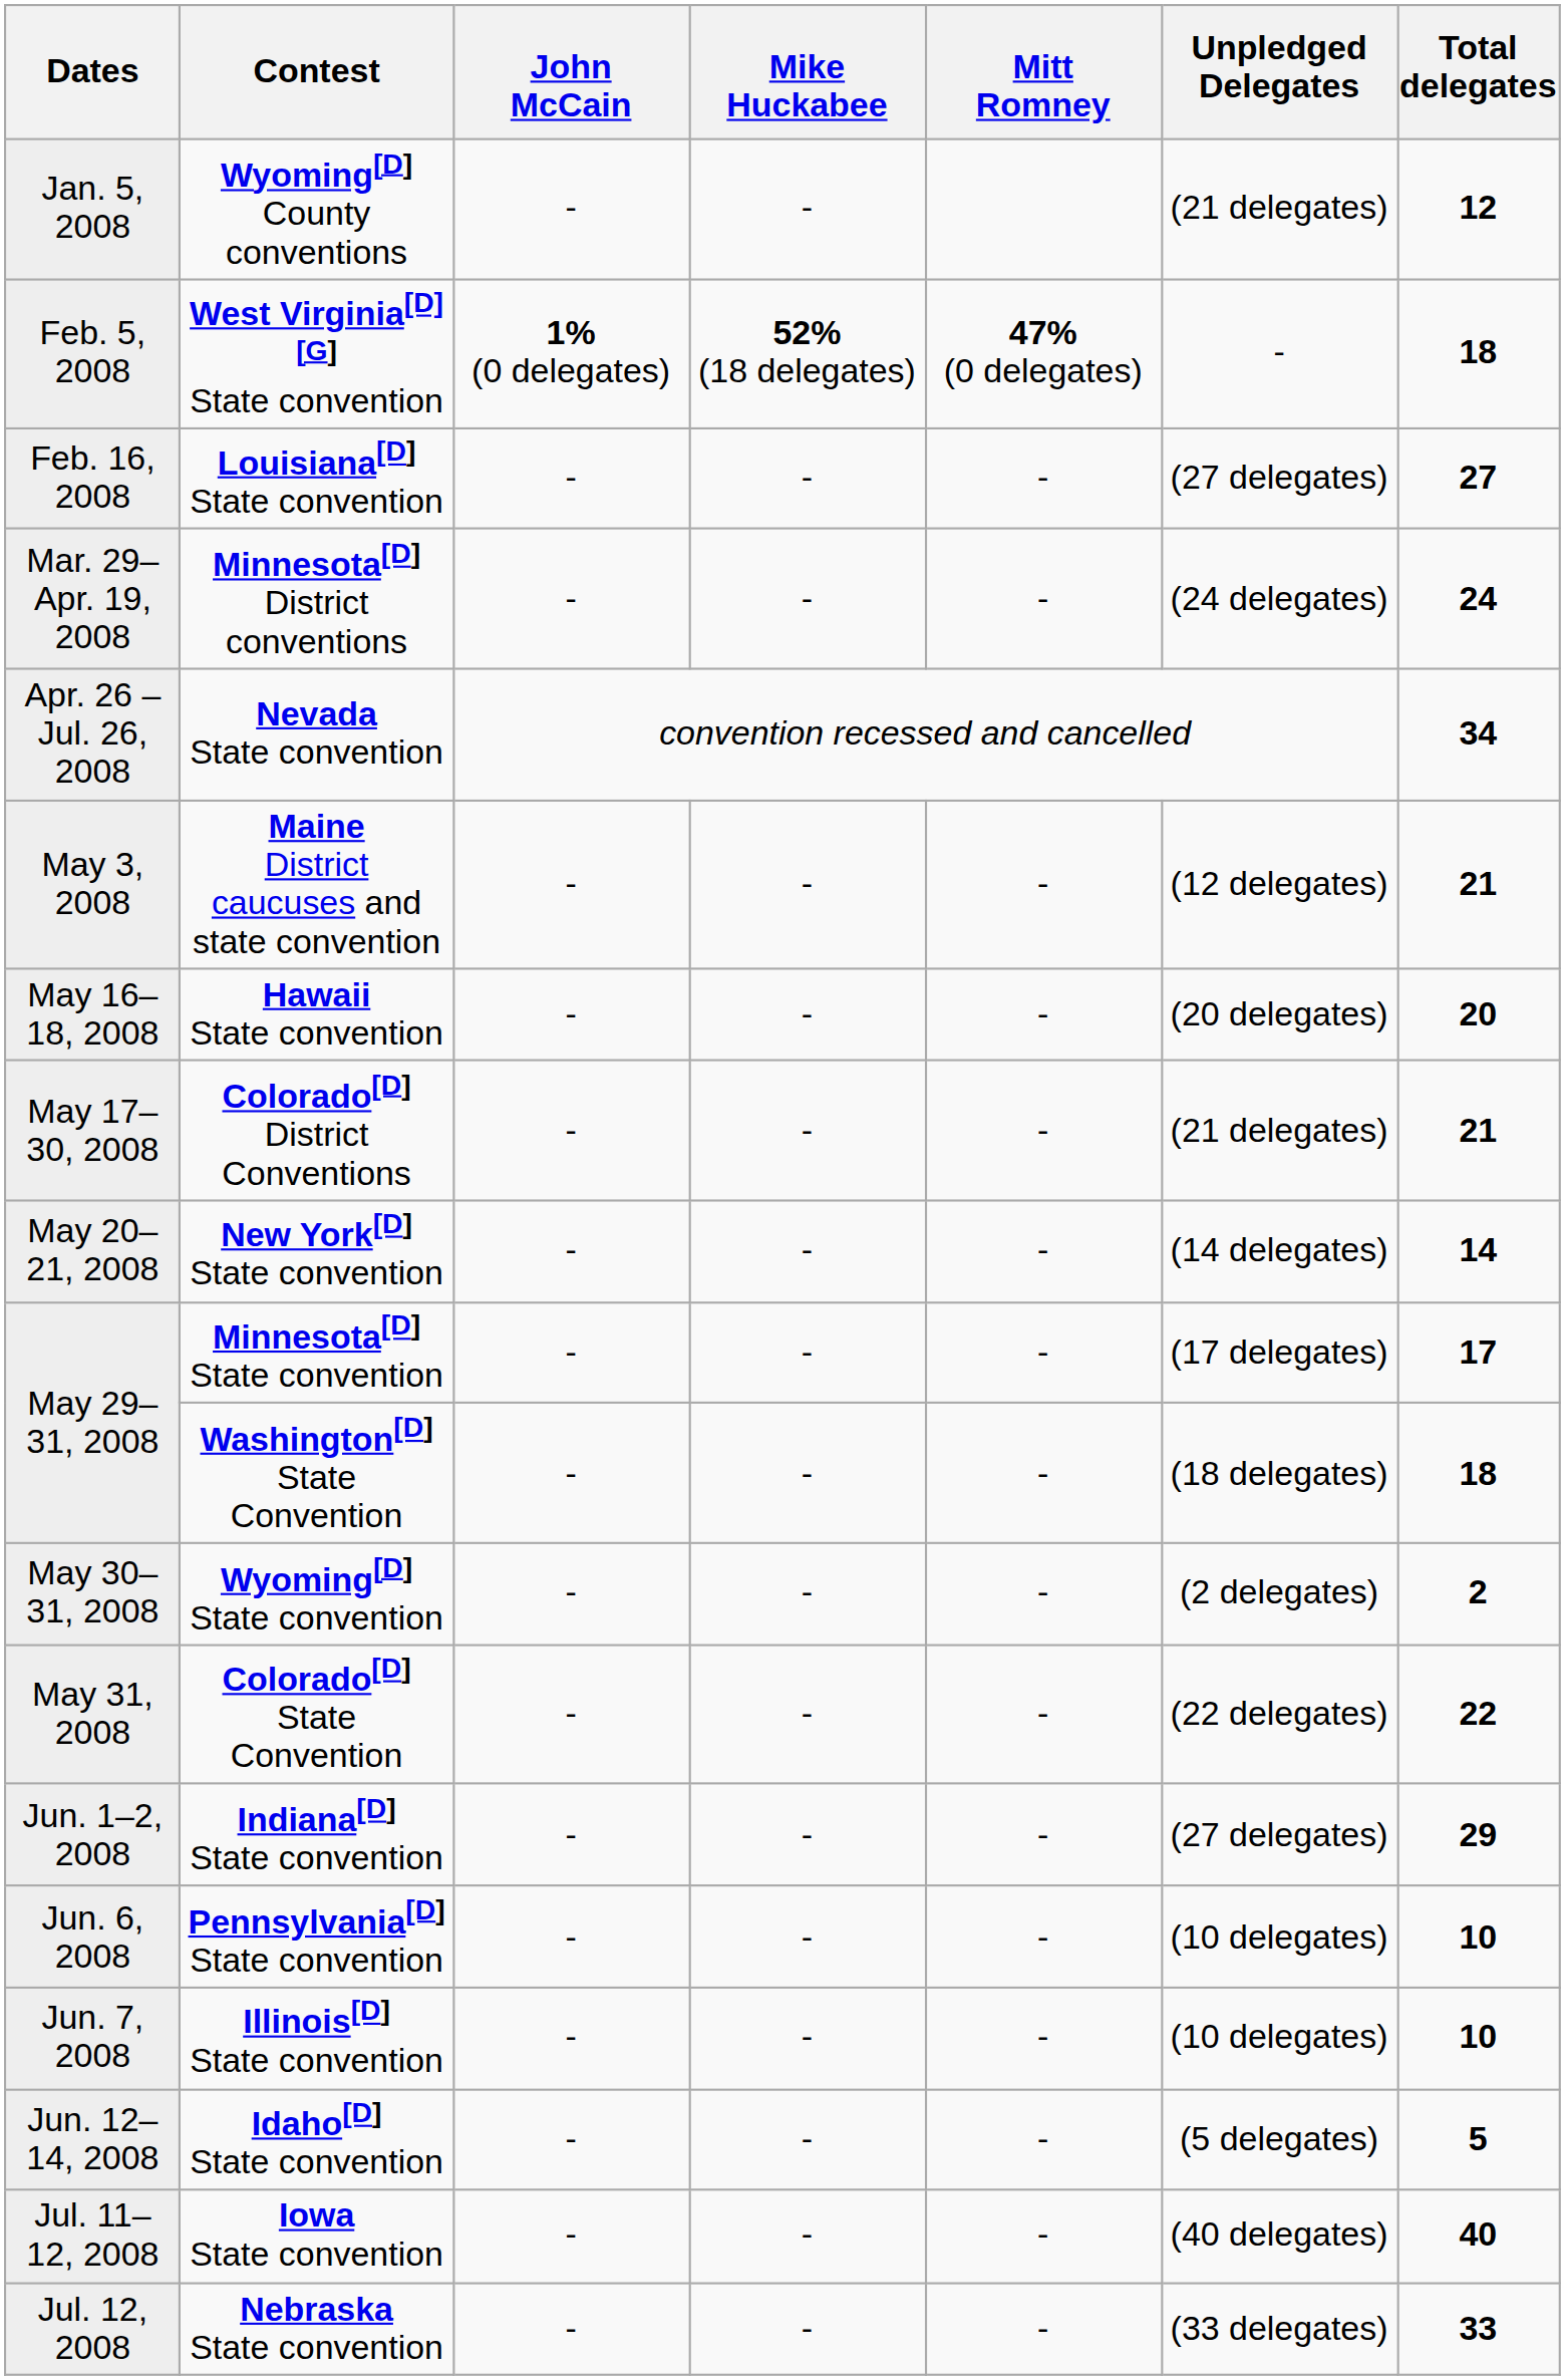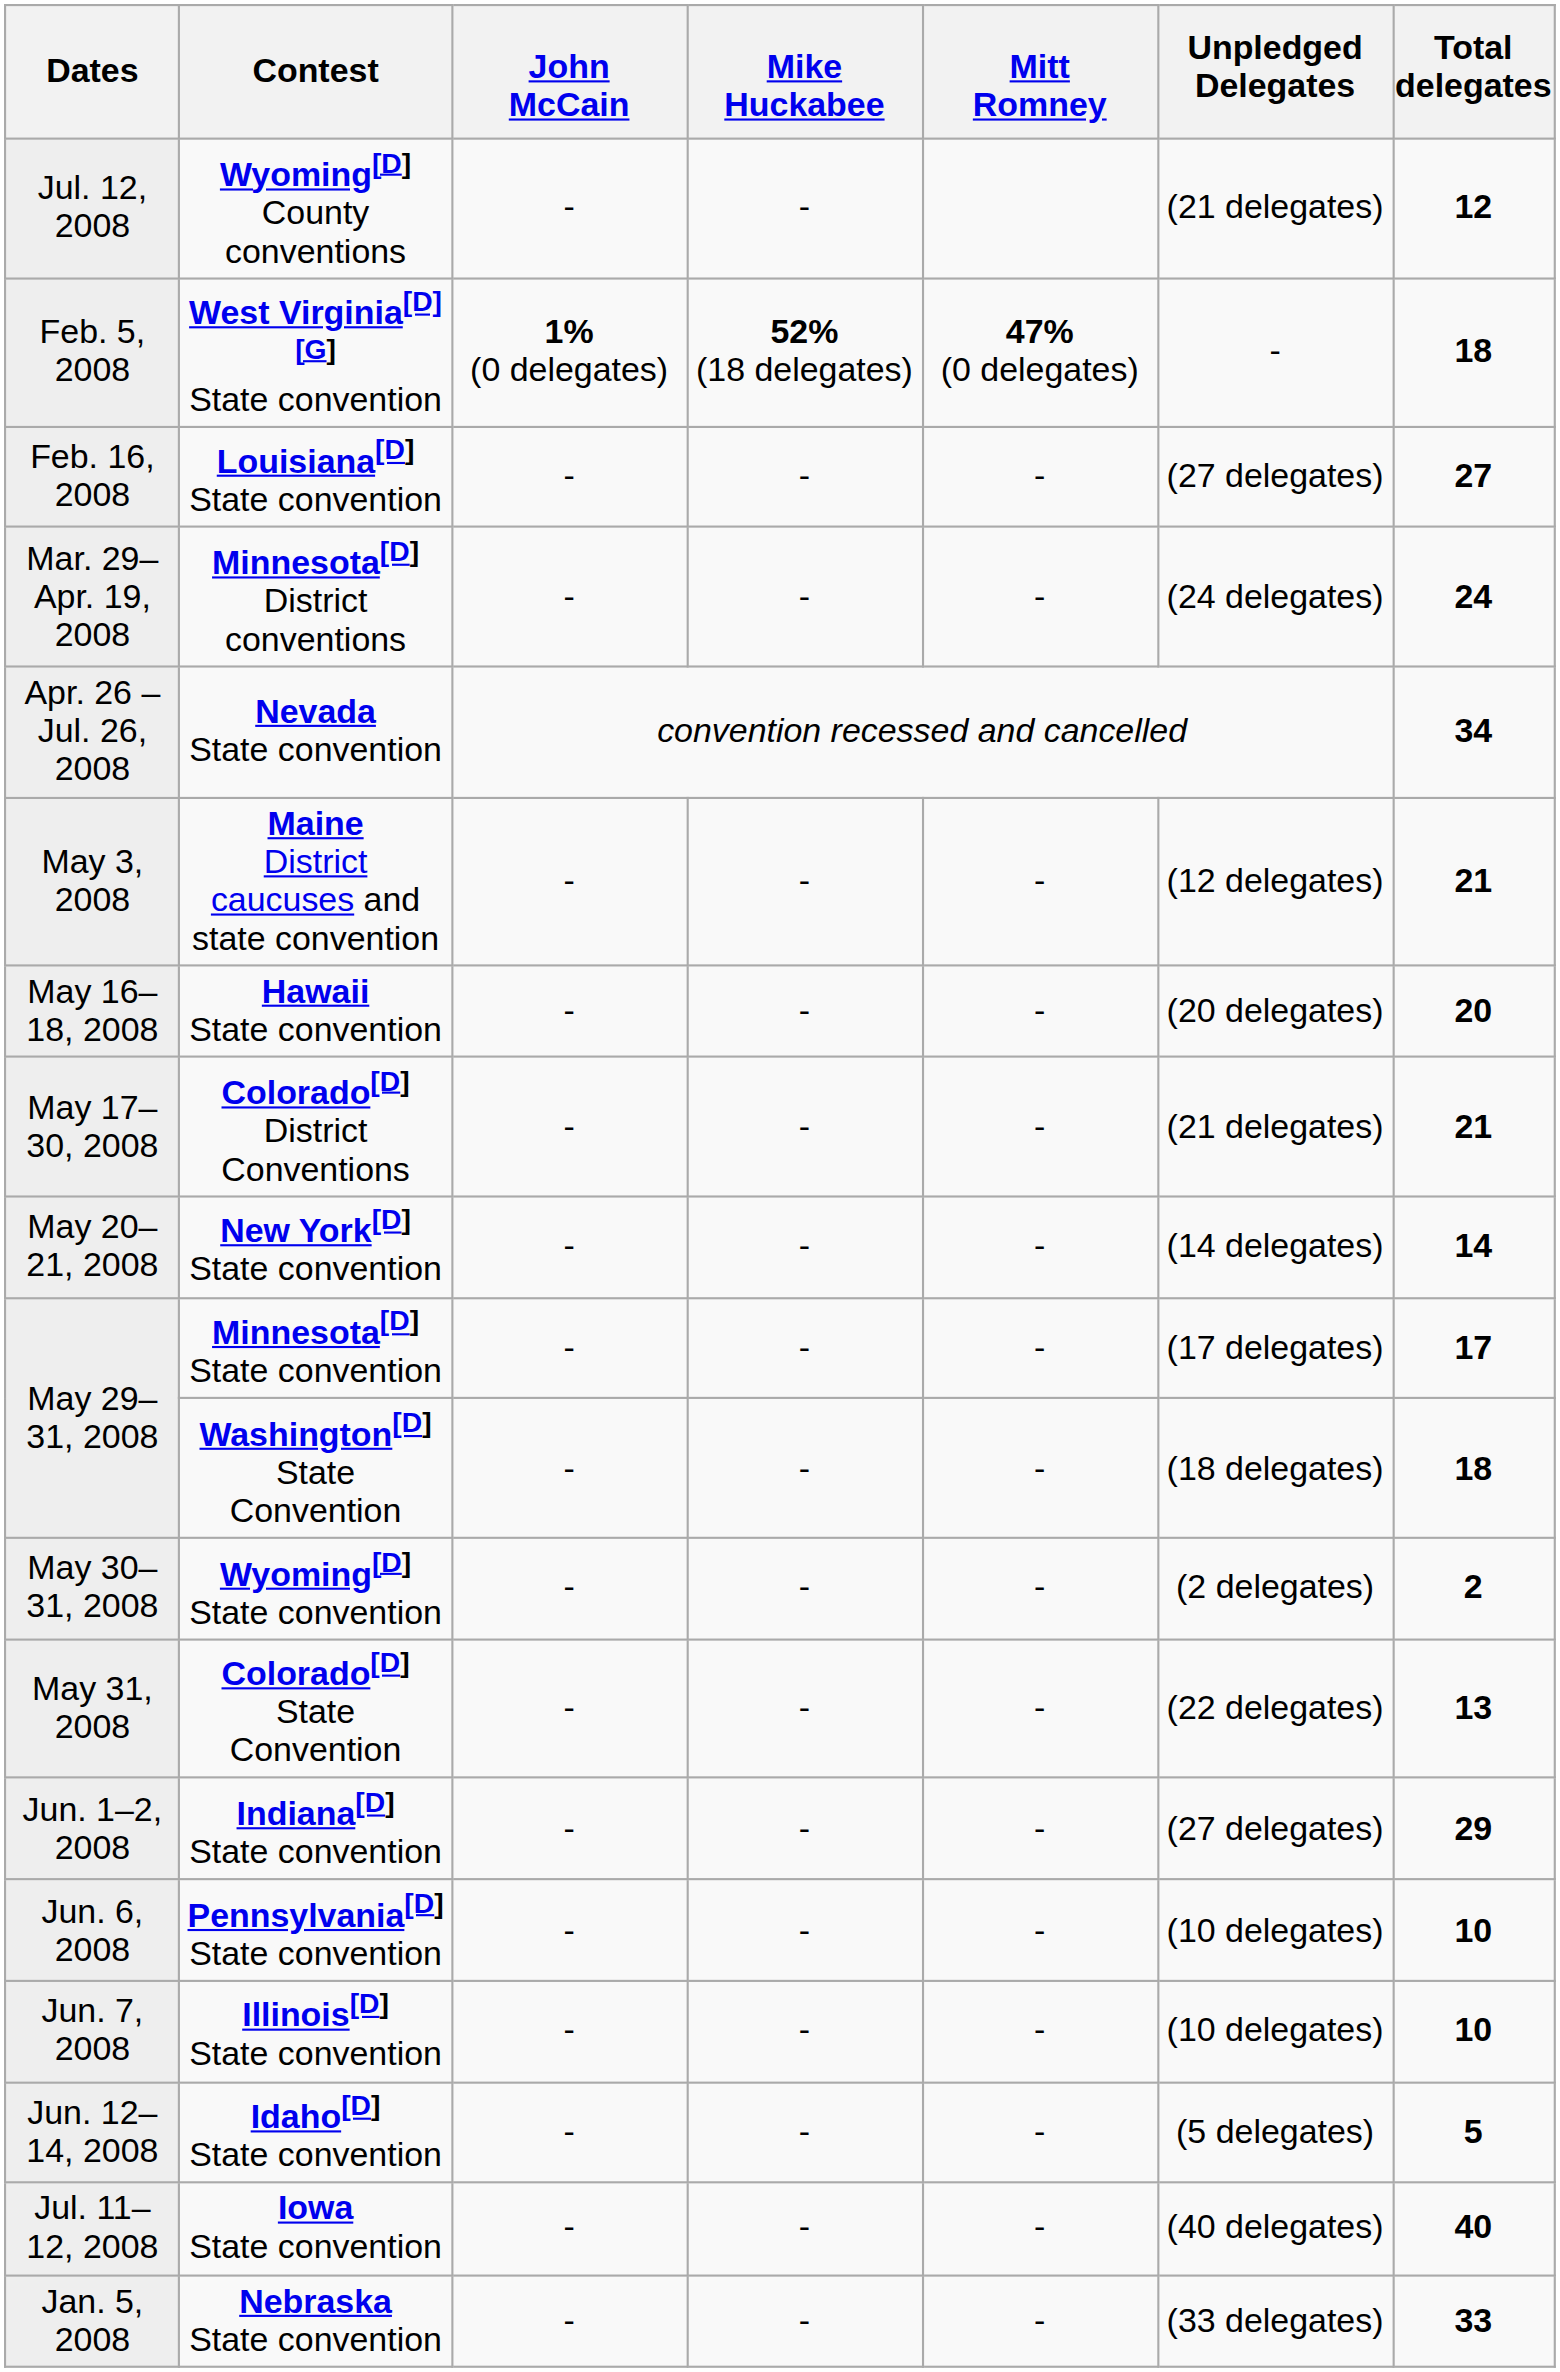Wyoming[D] County conventions | Dates: Jan. 5, 2008 -> Jul. 12, 2008
Colorado[D] State Convention | Total delegates: 22 -> 13
Nebraska State convention | Dates: Jul. 12, 2008 -> Jan. 5, 2008
